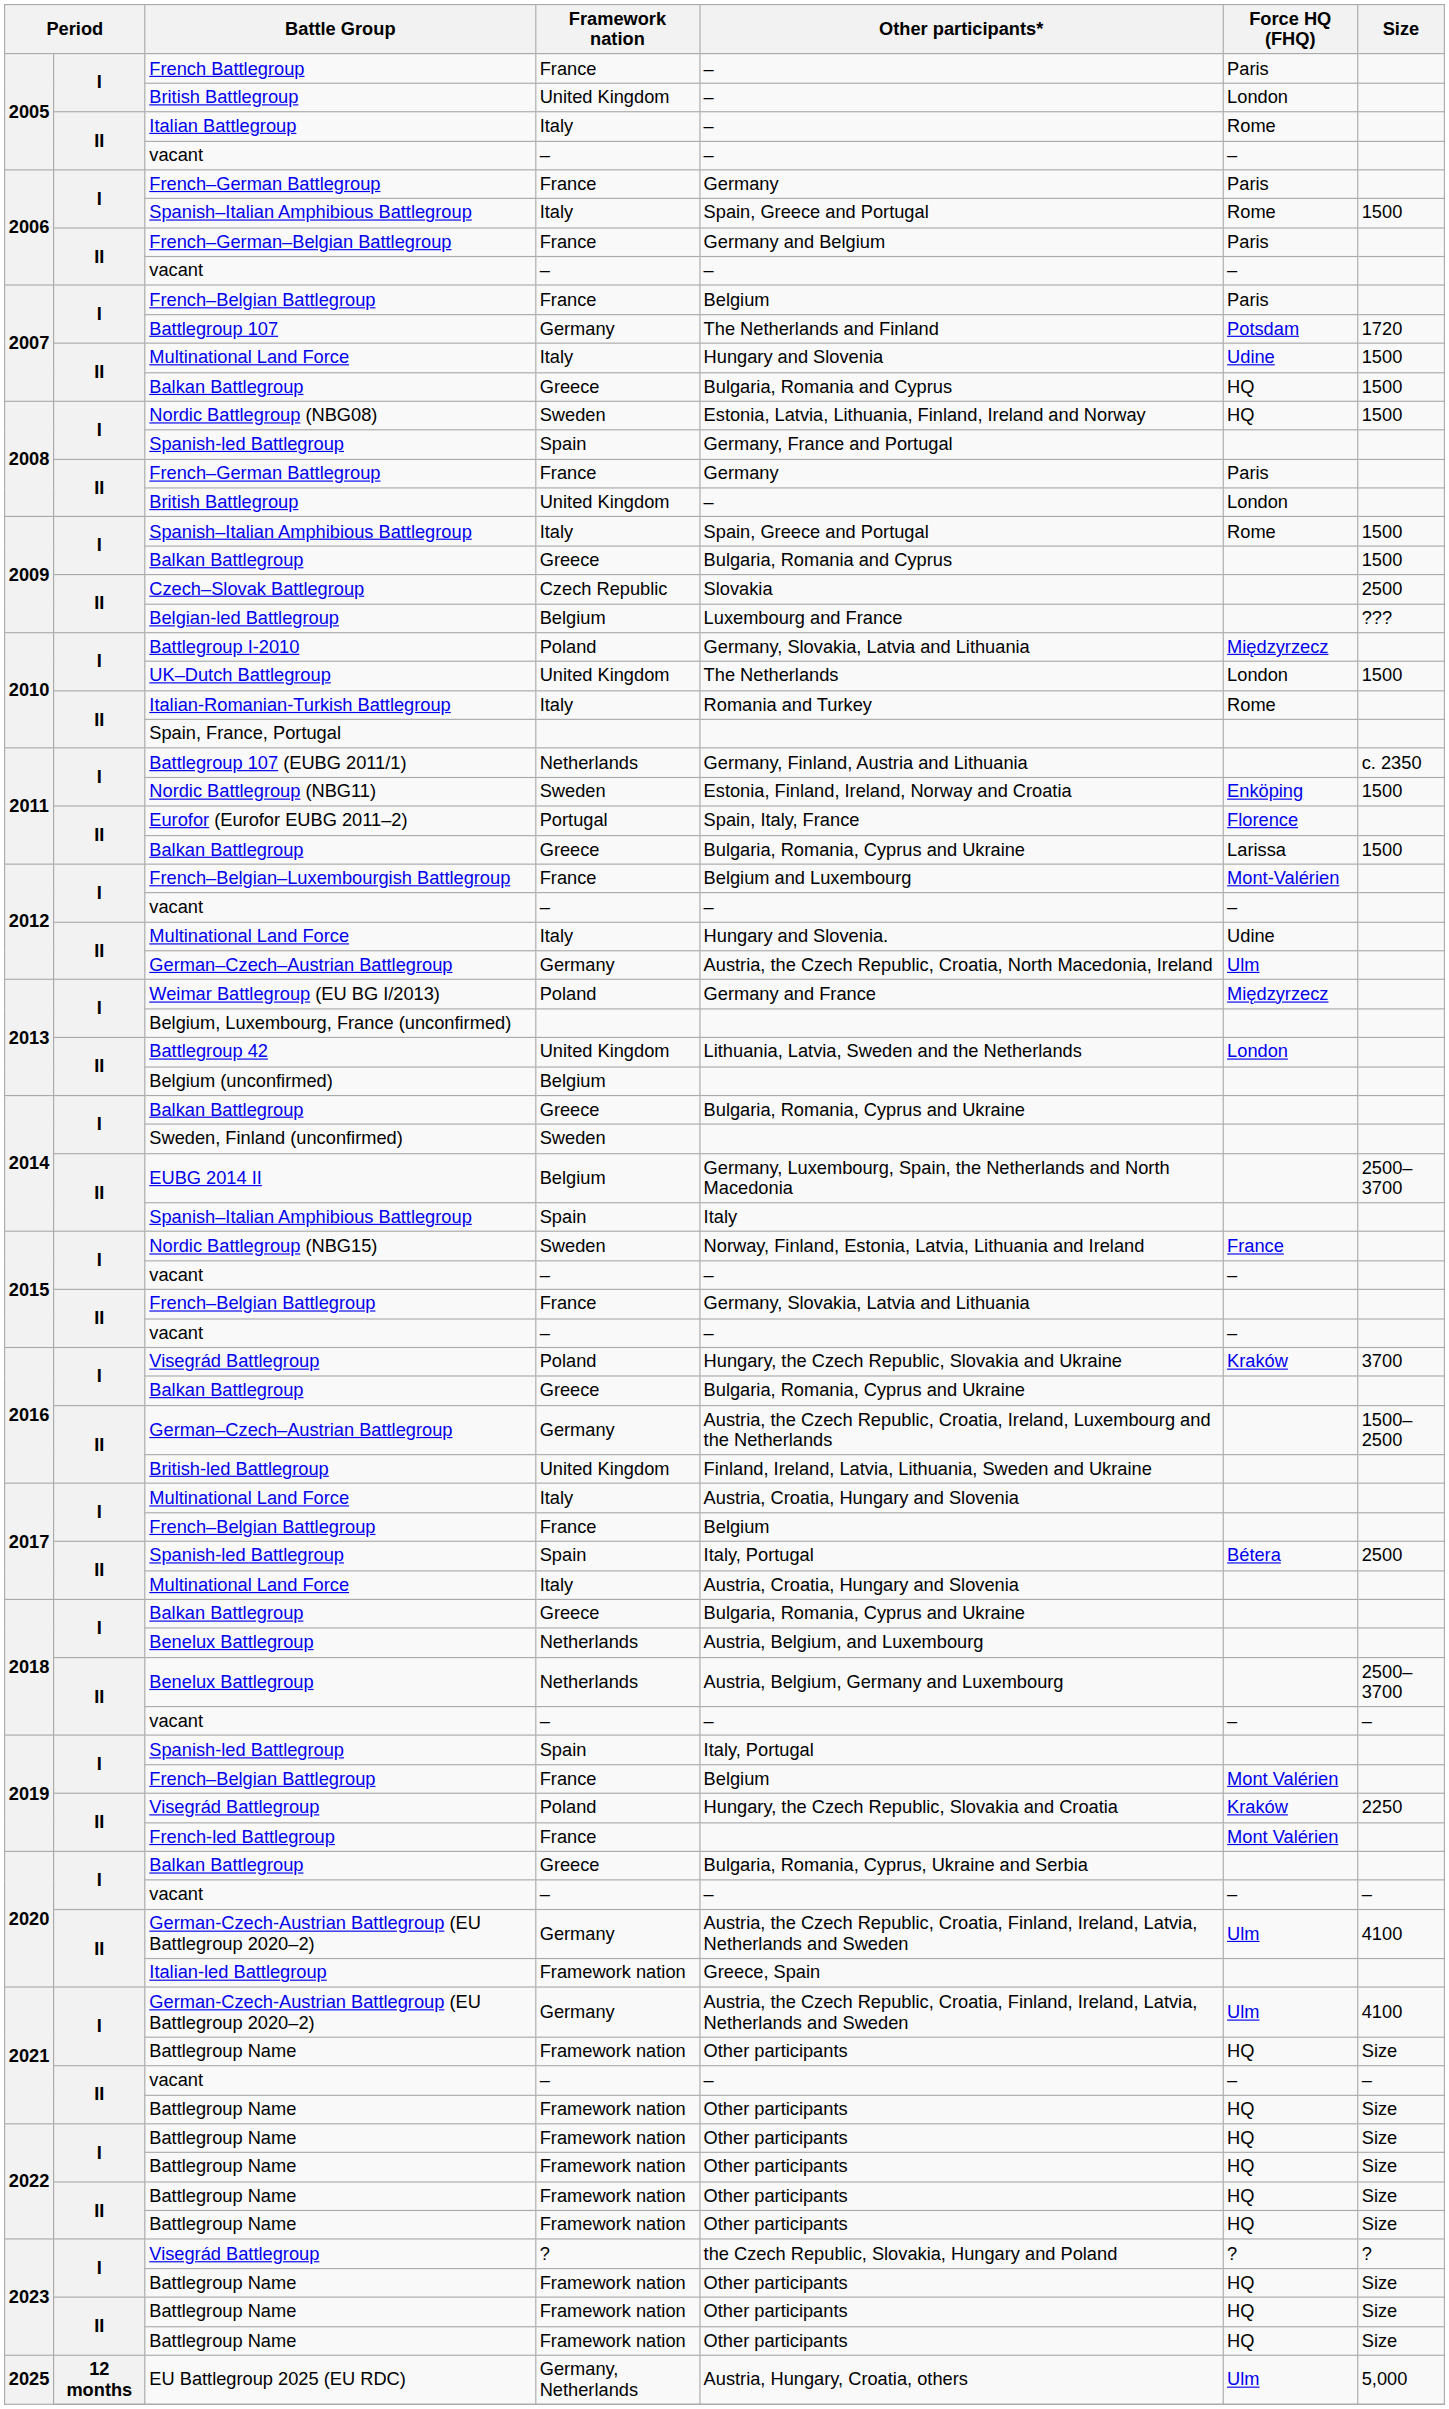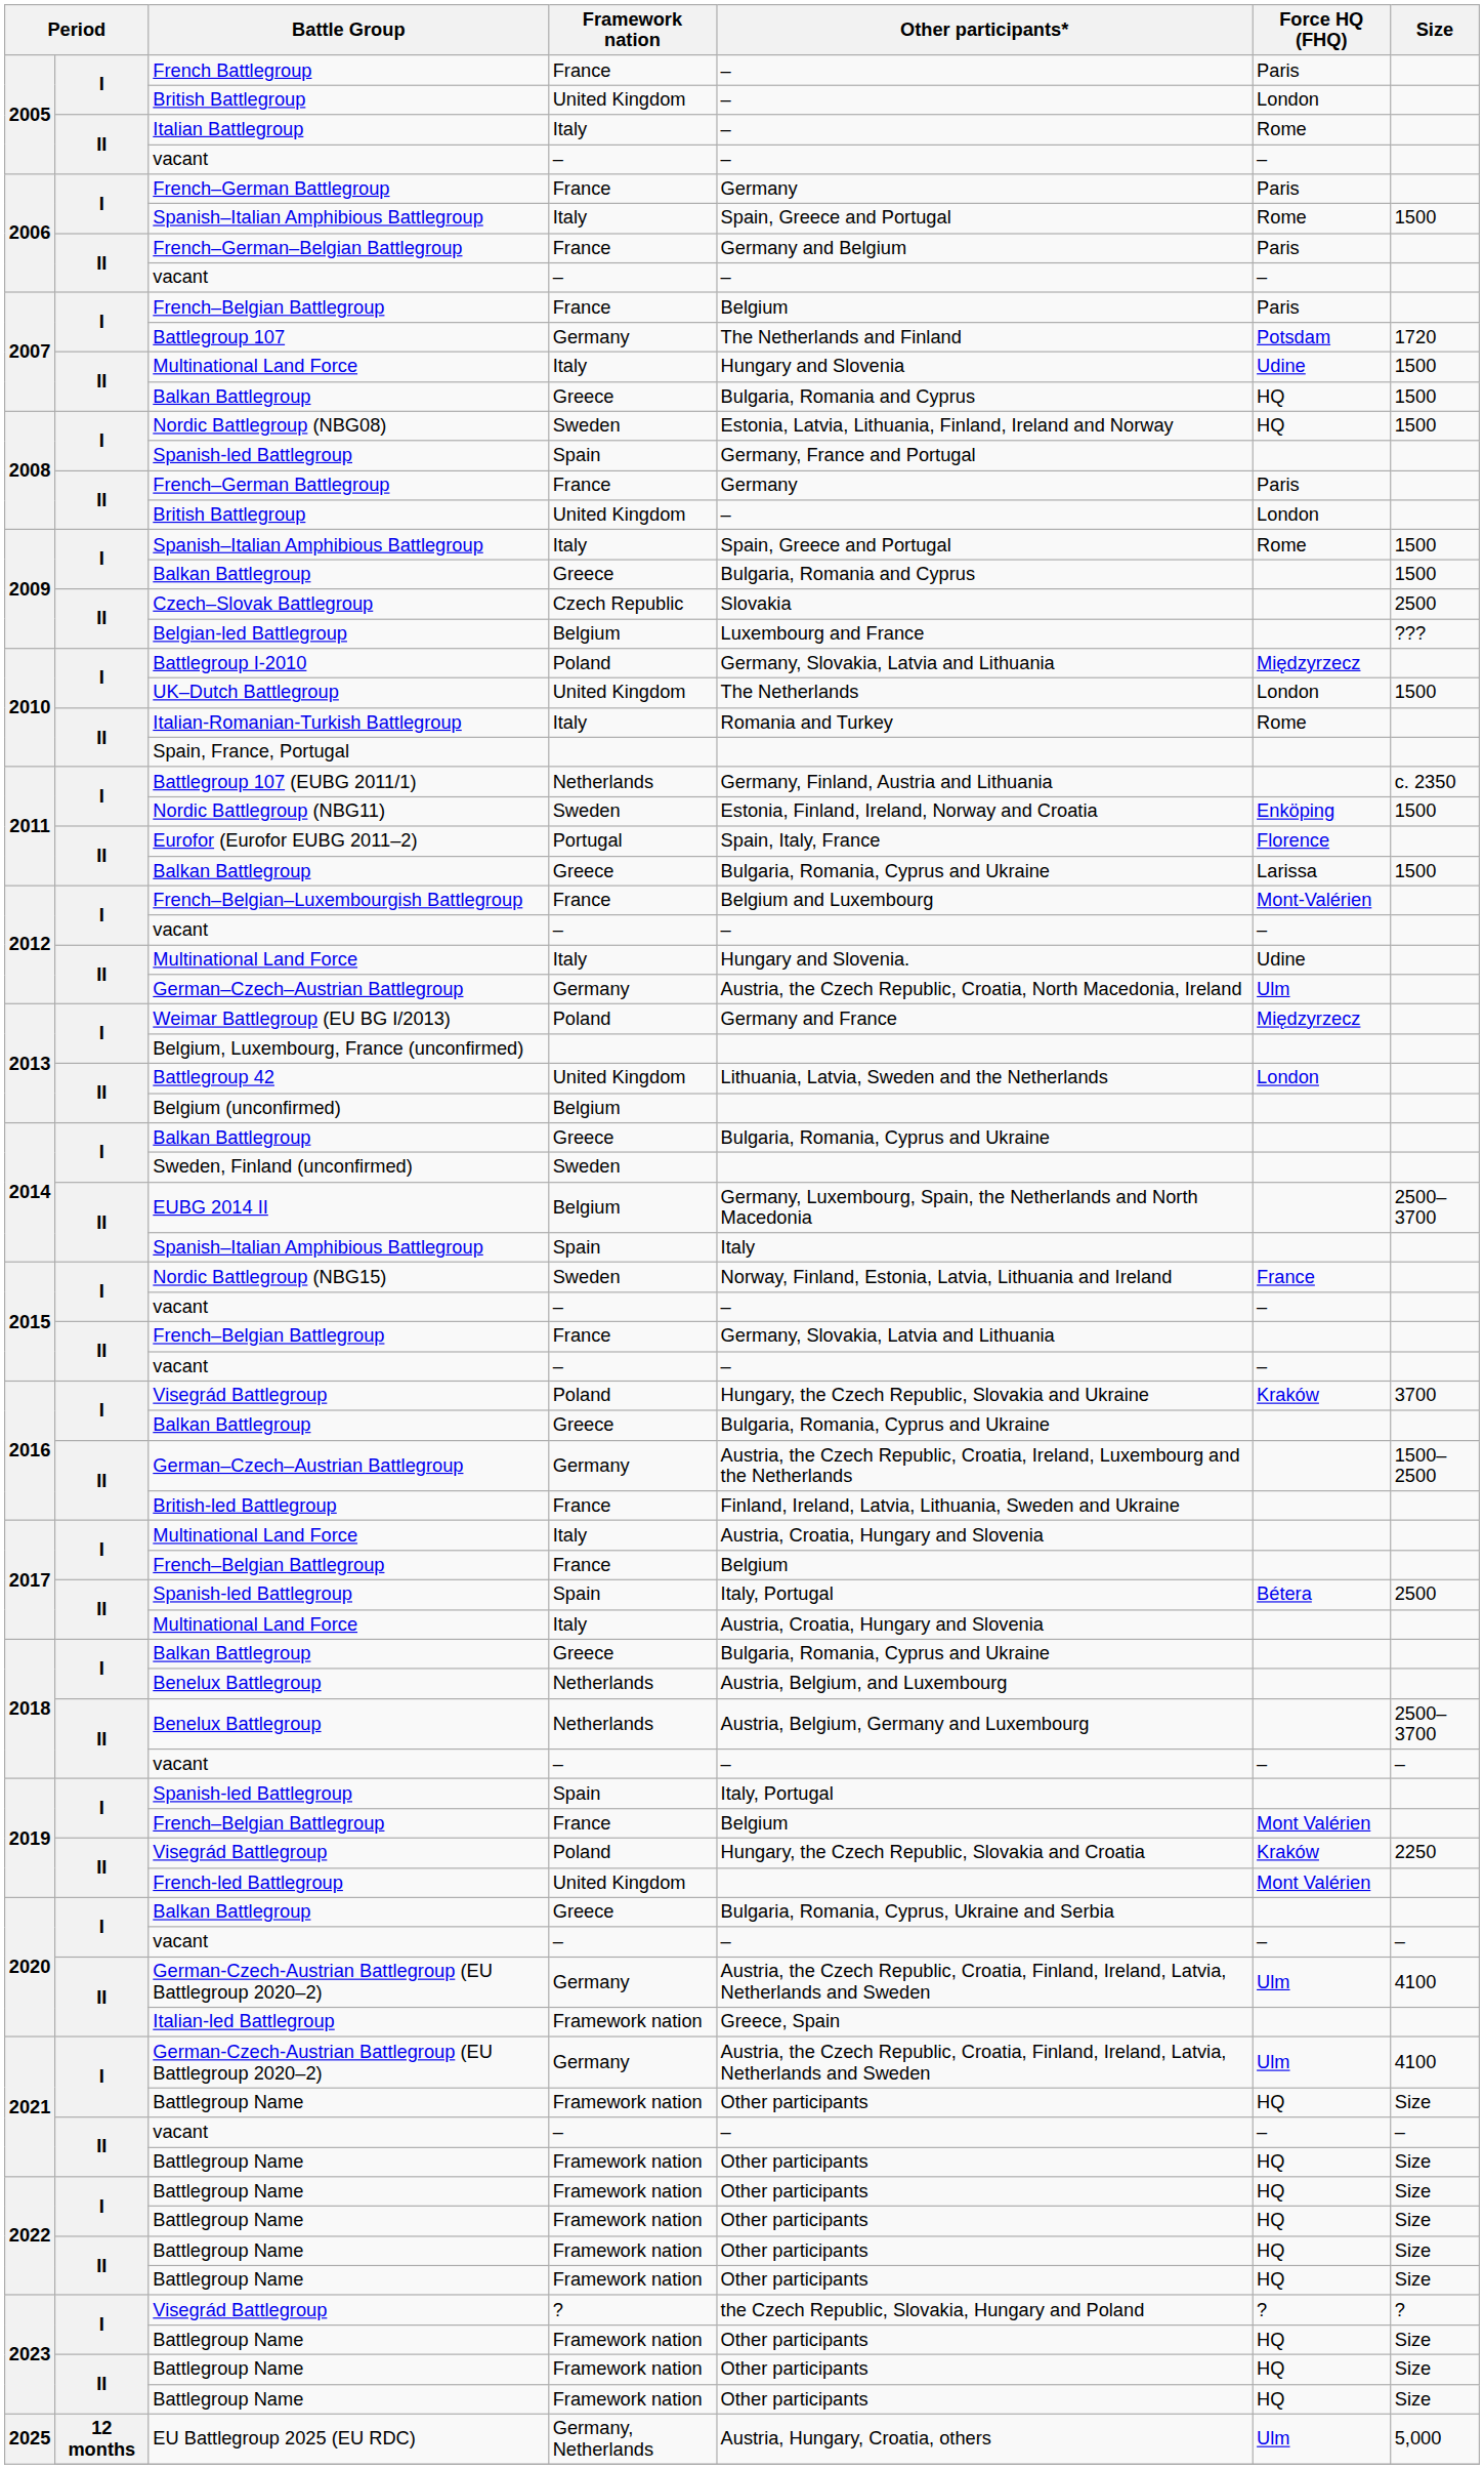British-led Battlegroup | Framework nation: United Kingdom -> France
French-led Battlegroup | Framework nation: France -> United Kingdom
